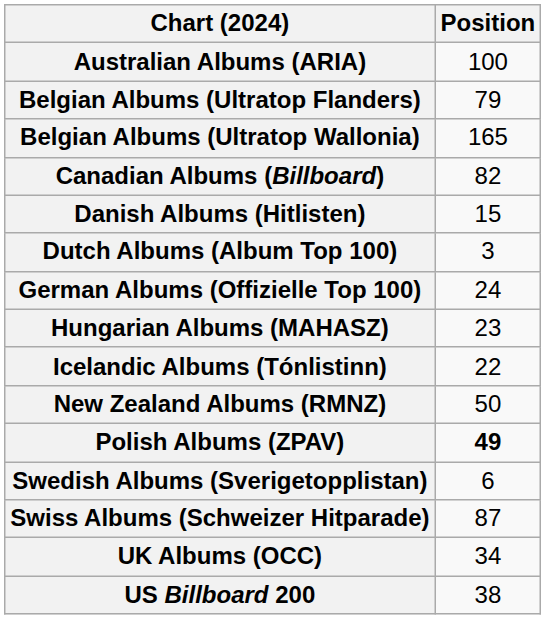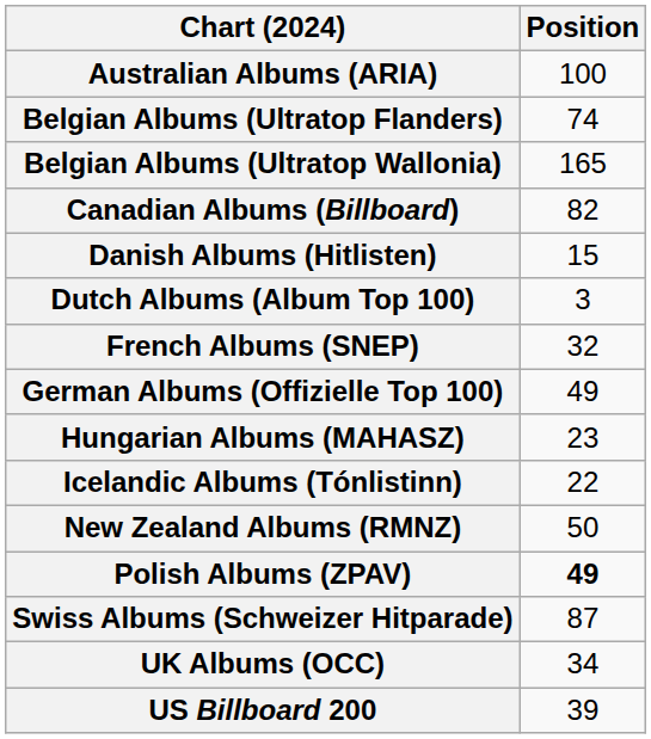Belgian Albums (Ultratop Flanders) | Position: 79 -> 74
+ row: French Albums (SNEP) | 32
German Albums (Offizielle Top 100) | Position: 24 -> 49
- row: Swedish Albums (Sverigetopplistan) | 6
US Billboard 200 | Position: 38 -> 39
